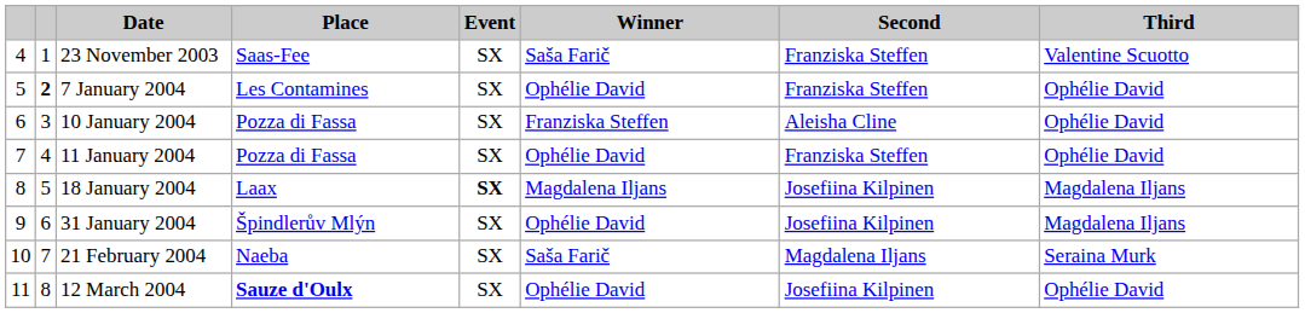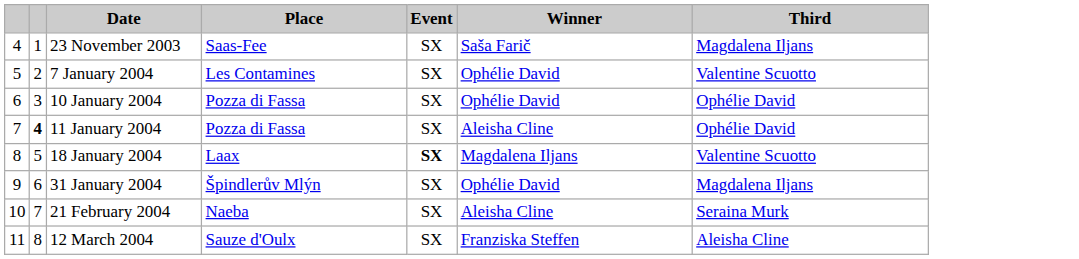- column: Second | Franziska Steffen | Franziska Steffen | Aleisha Cline | Franziska Steffen | Josefiina Kilpinen | Josefiina Kilpinen | Magdalena Iljans | Josefiina Kilpinen
23 November 2003 | Third: Valentine Scuotto -> Magdalena Iljans
7 January 2004 | column 2: bold -> normal
7 January 2004 | Third: Ophélie David -> Valentine Scuotto
10 January 2004 | Winner: Franziska Steffen -> Ophélie David
11 January 2004 | column 2: normal -> bold
11 January 2004 | Winner: Ophélie David -> Aleisha Cline
18 January 2004 | Third: Magdalena Iljans -> Valentine Scuotto
21 February 2004 | Winner: Saša Farič -> Aleisha Cline
12 March 2004 | Place: bold -> normal
12 March 2004 | Winner: Ophélie David -> Franziska Steffen
12 March 2004 | Third: Ophélie David -> Aleisha Cline
